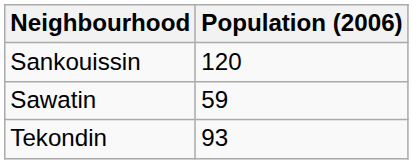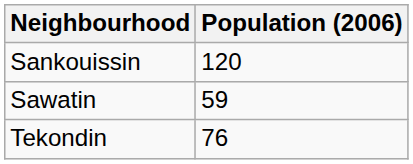Tekondin | Population (2006): 93 -> 76
